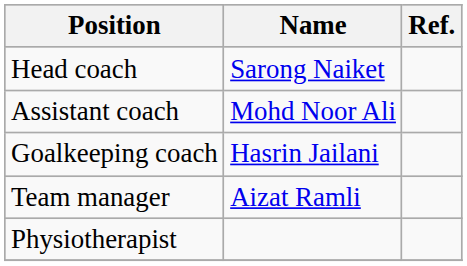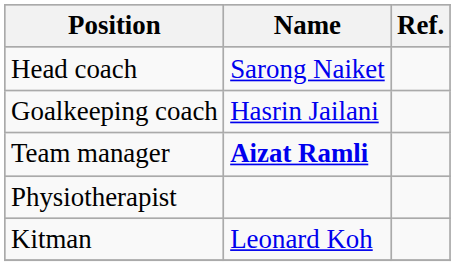- row: Assistant coach | Mohd Noor Ali
Team manager | Name: normal -> bold
+ row: Kitman | Leonard Koh
